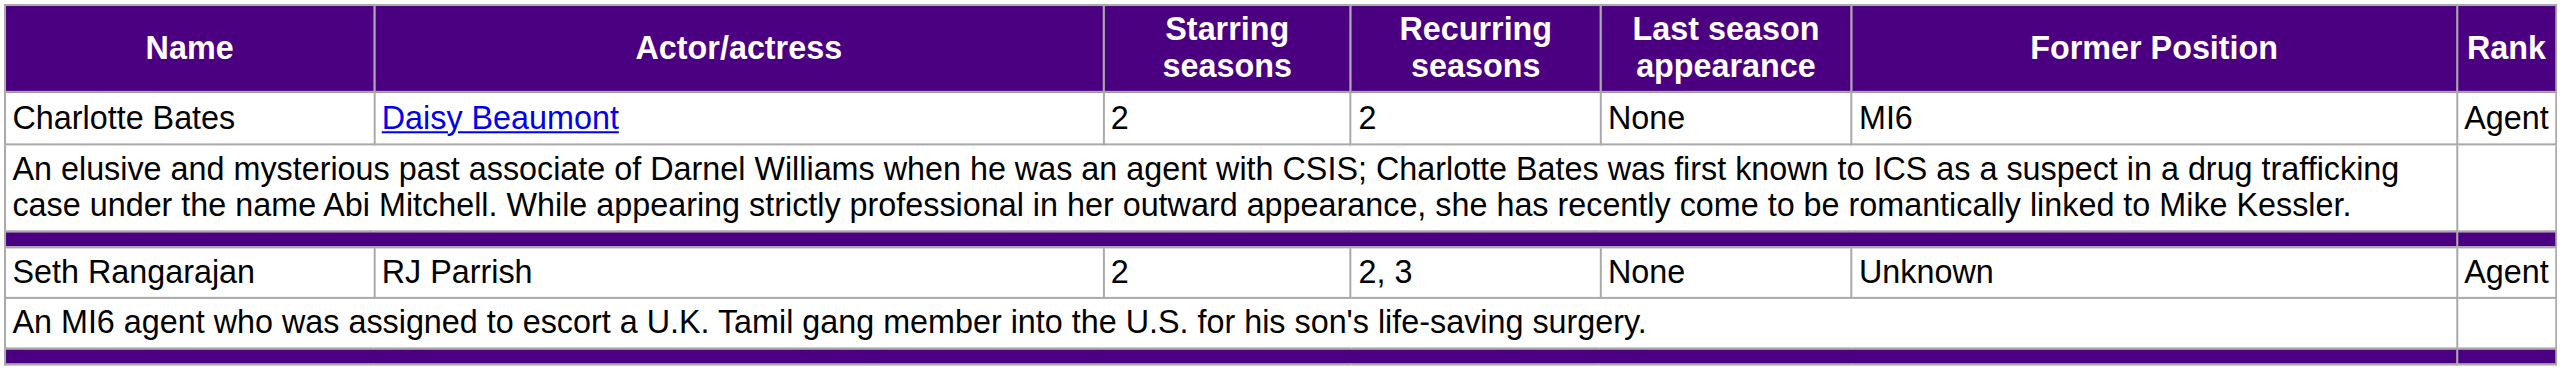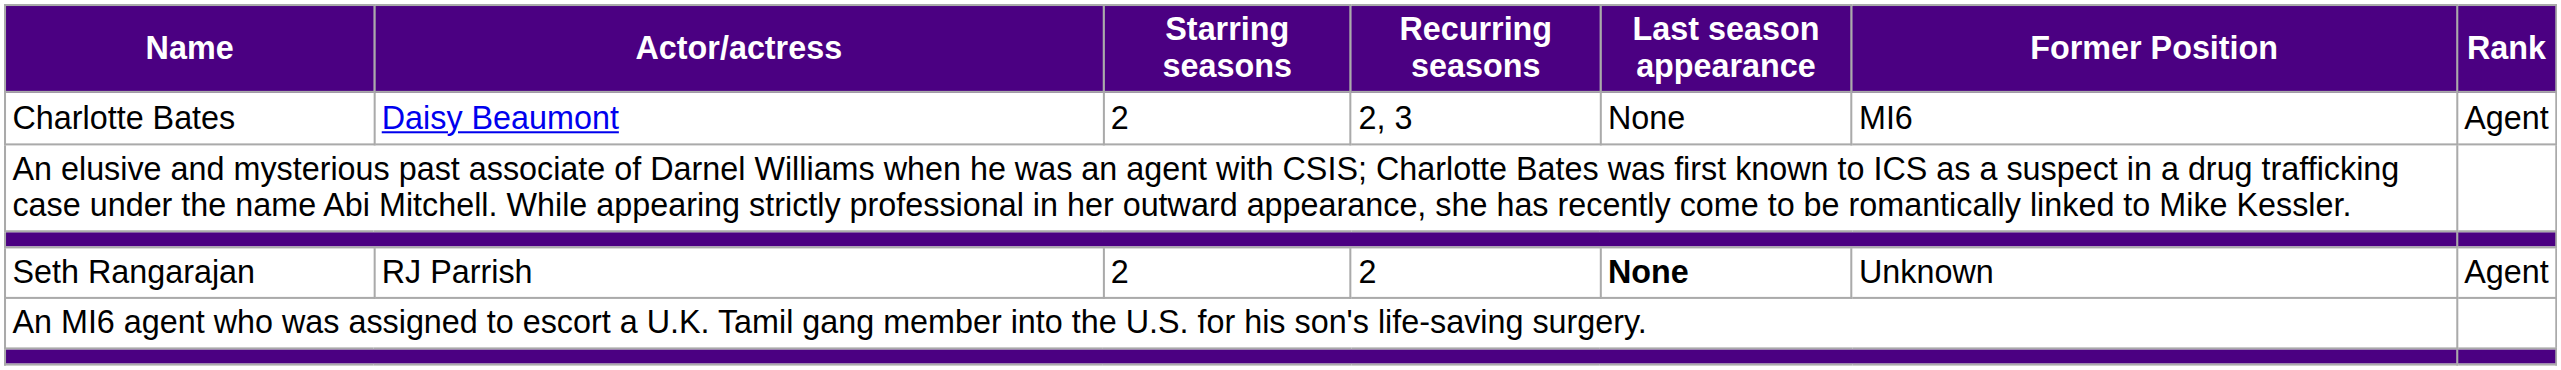Charlotte Bates | Recurring seasons: 2 -> 2, 3
Seth Rangarajan | Recurring seasons: 2, 3 -> 2
Seth Rangarajan | Last season appearance: normal -> bold
